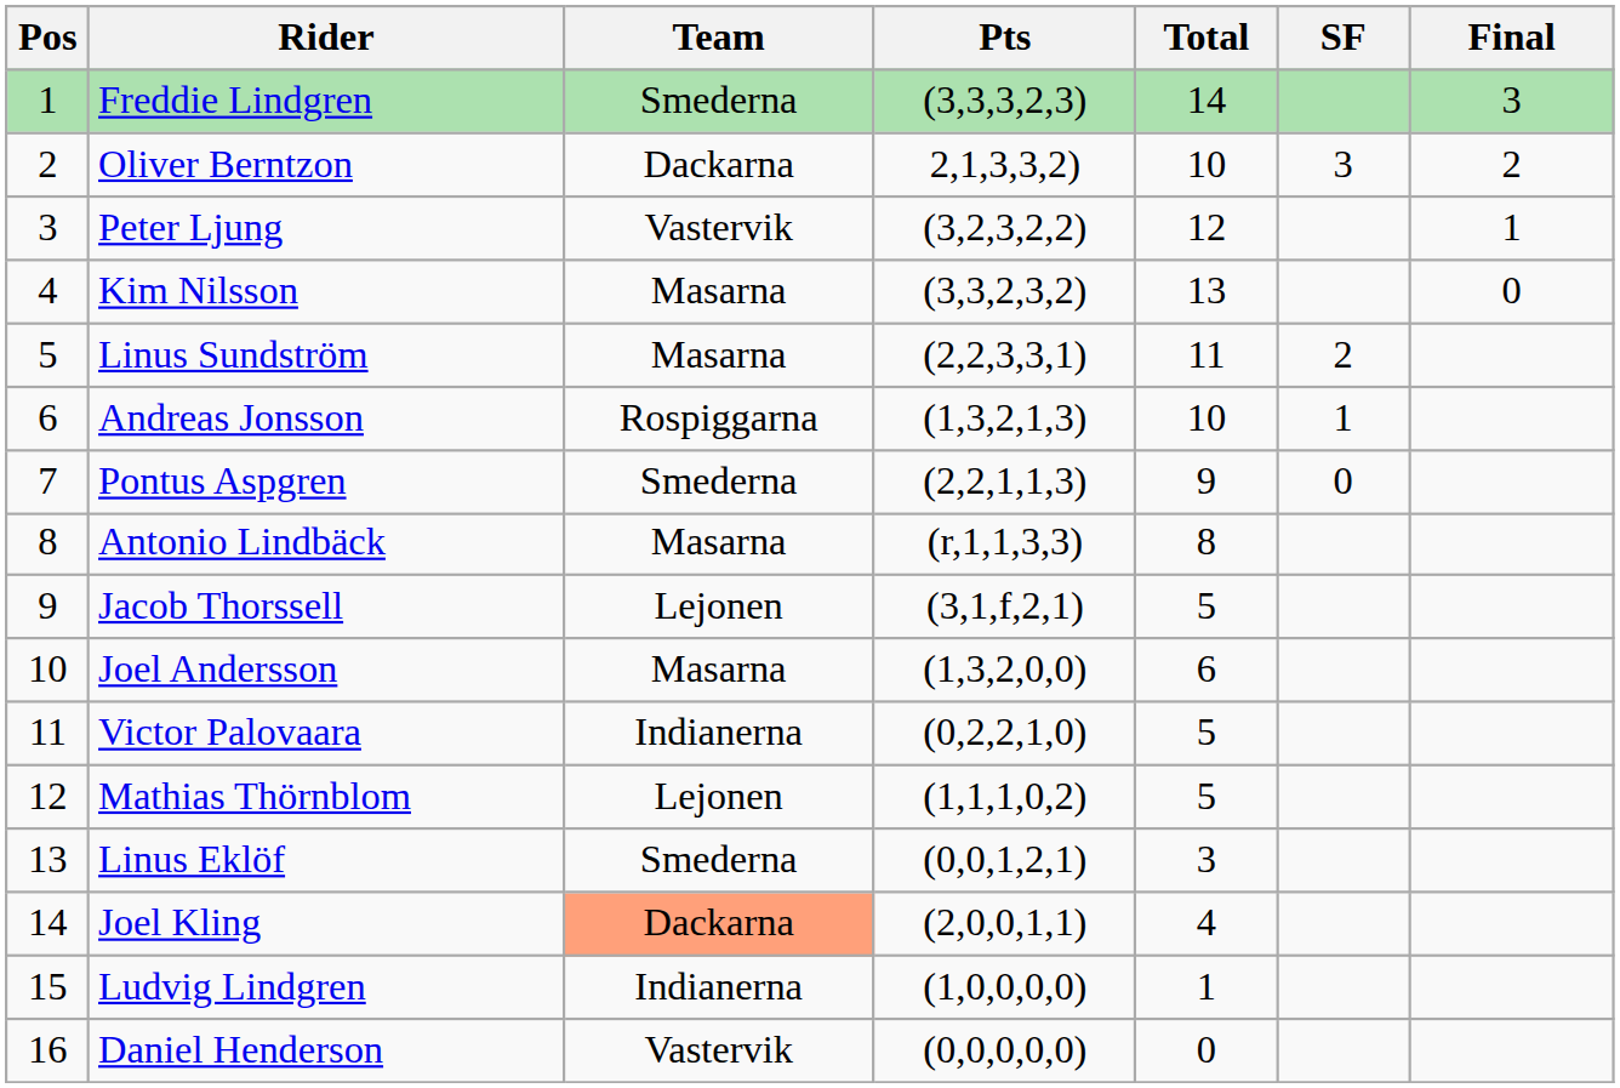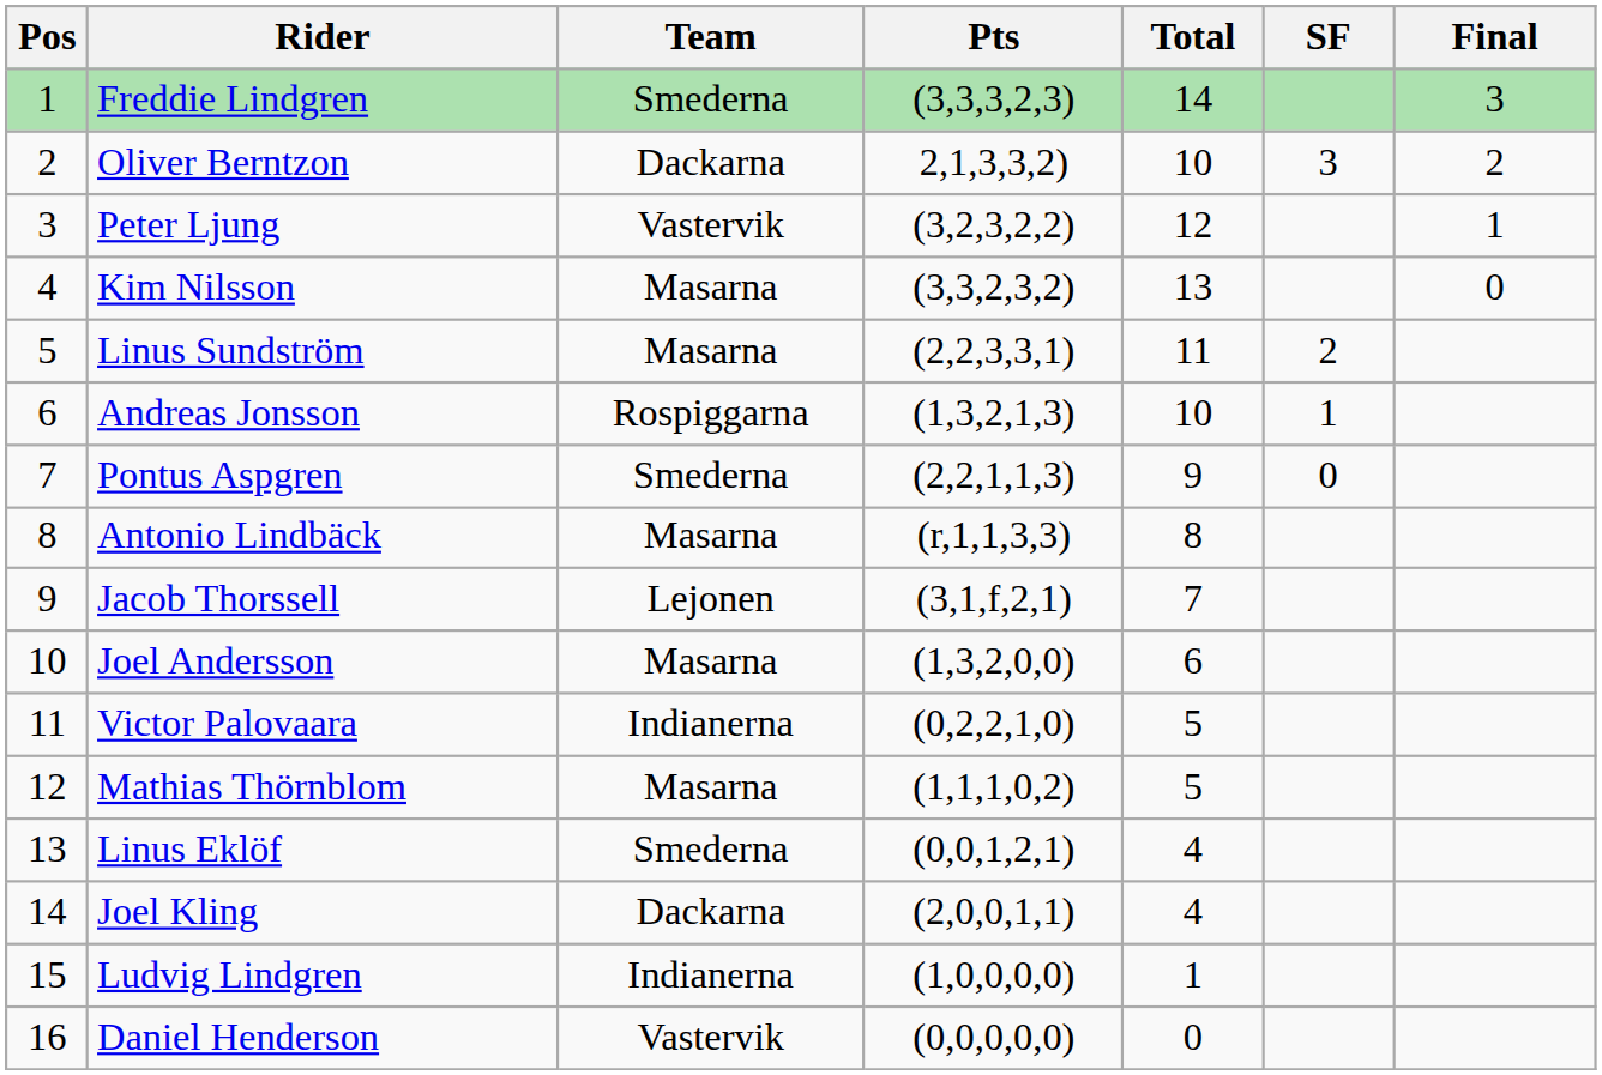Jacob Thorssell | Total: 5 -> 7
Mathias Thörnblom | Team: Lejonen -> Masarna
Linus Eklöf | Total: 3 -> 4
Joel Kling | Team: lightsalmon background -> no background
